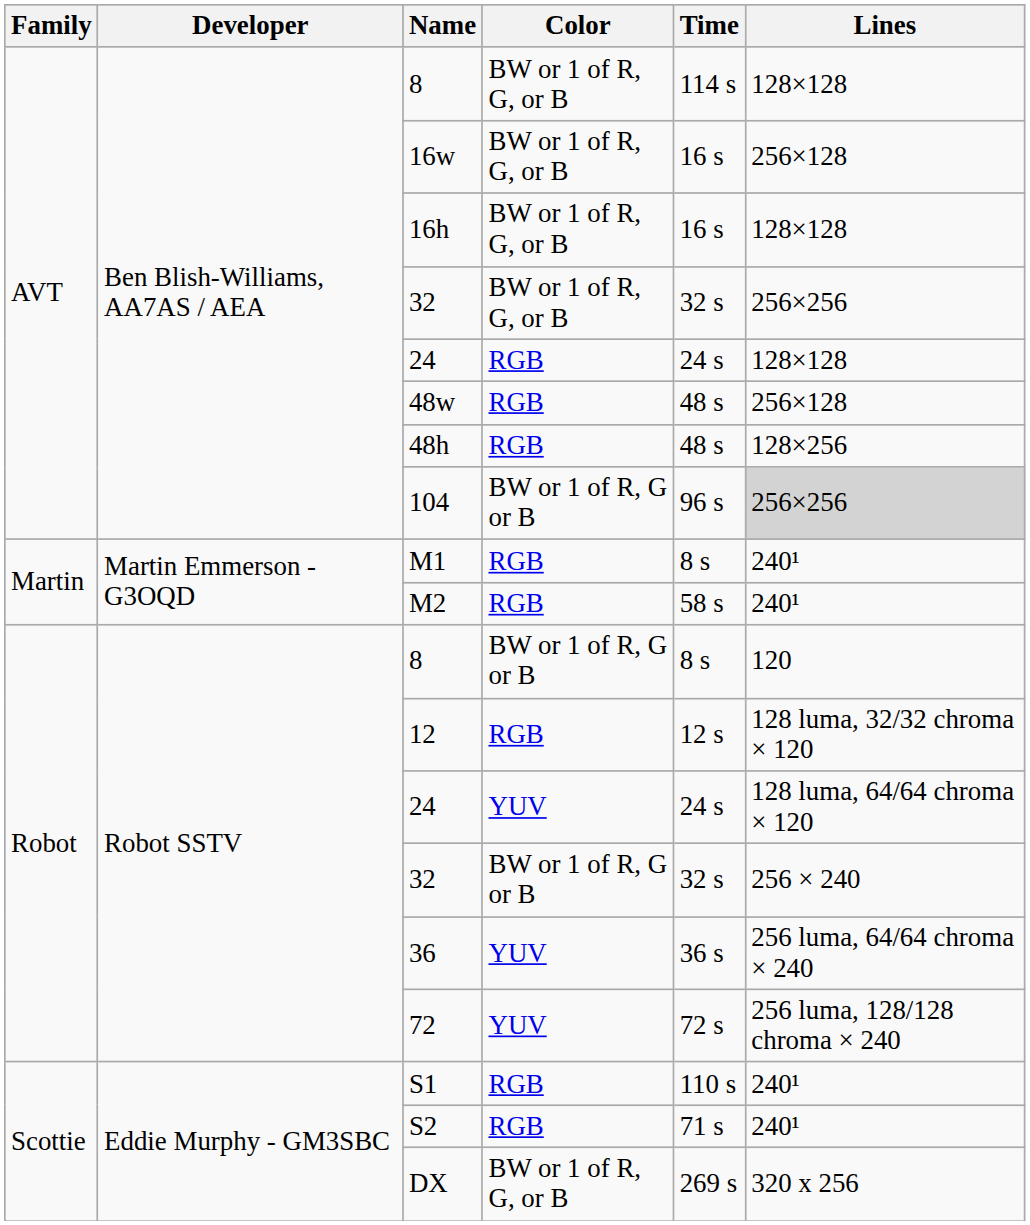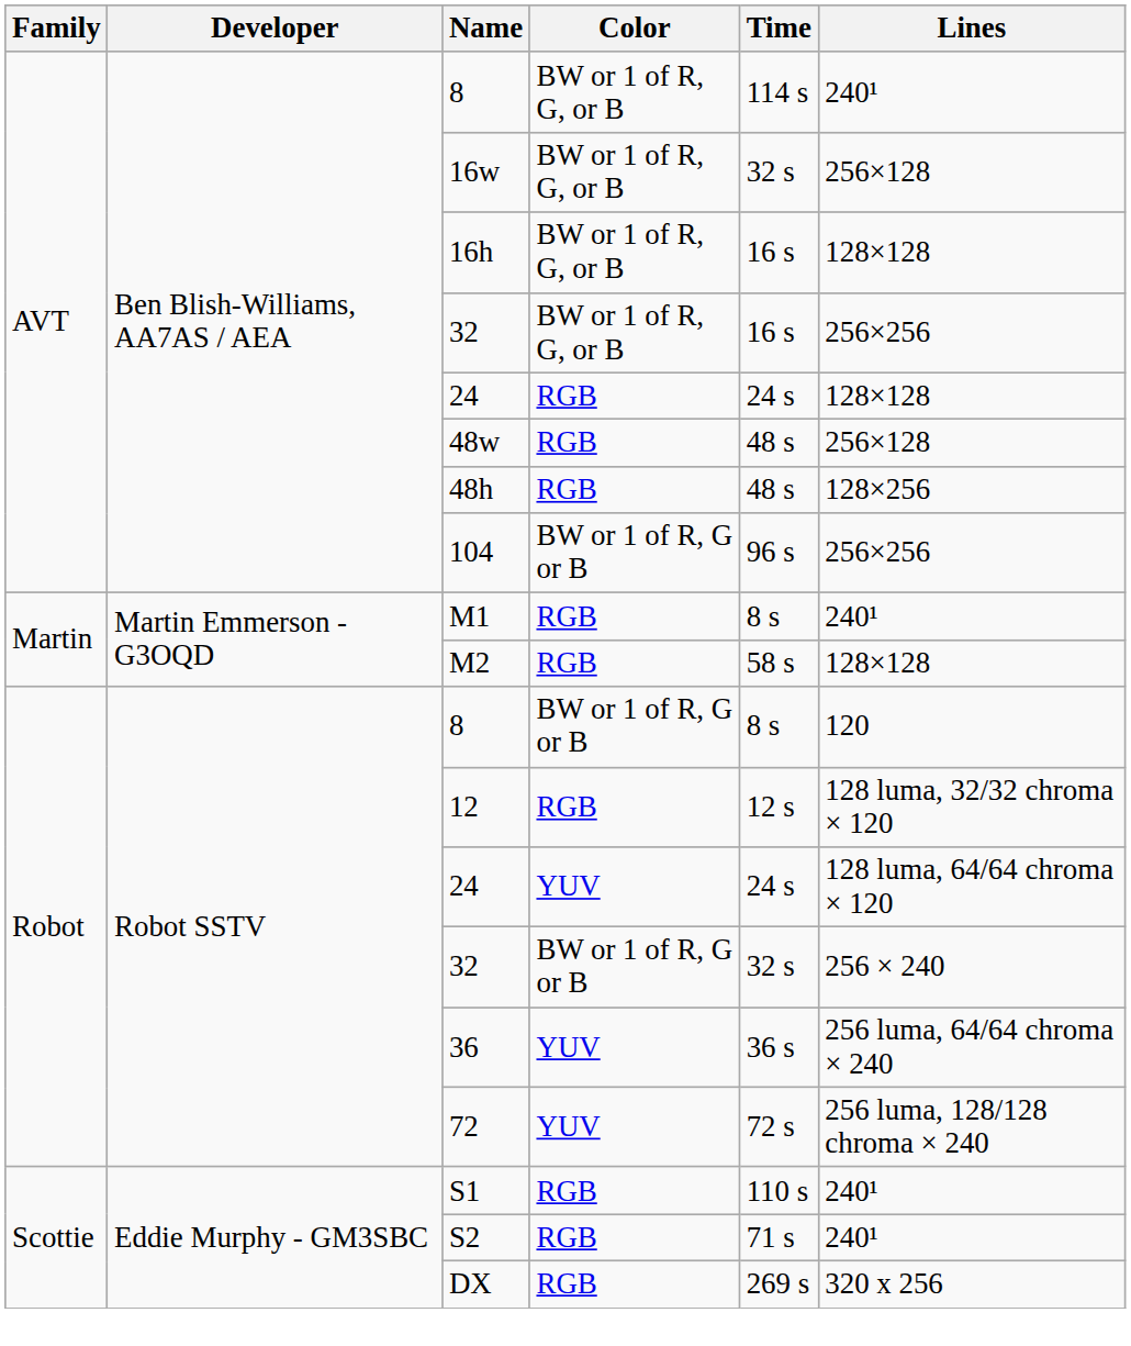AVT / 8 | Lines: 128×128 -> 240¹
16w | Time: 16 s -> 32 s
AVT / 32 | Time: 32 s -> 16 s
104 | Lines: lightgrey background -> no background
M2 | Lines: 240¹ -> 128×128
DX | Color: BW or 1 of R, G, or B -> RGB
